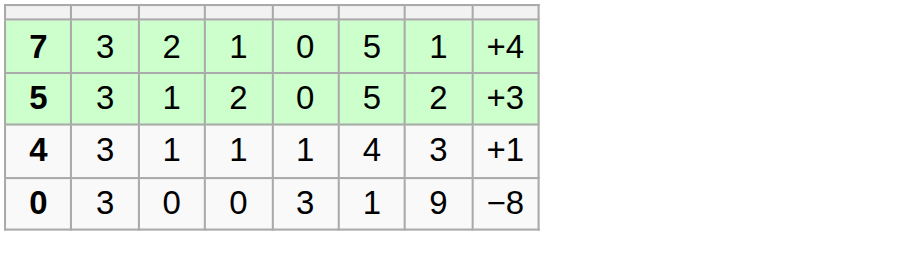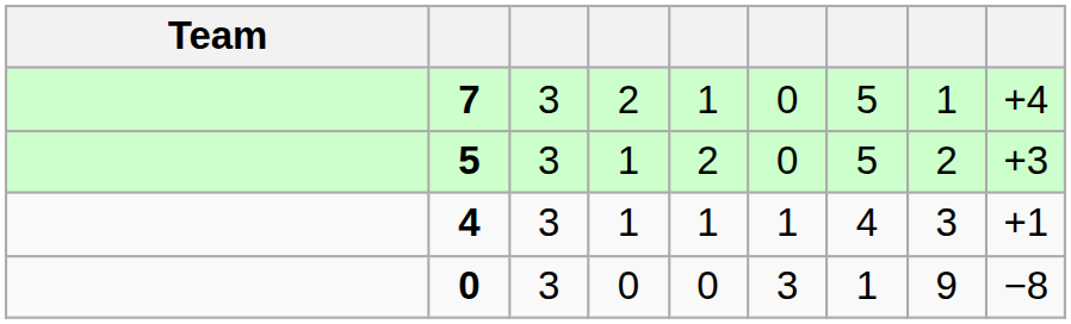+ column: Team
